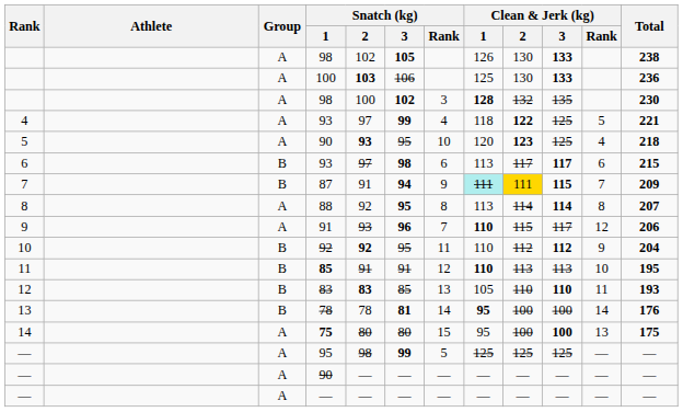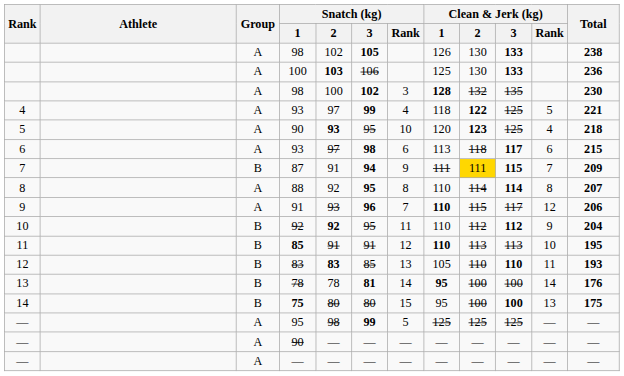6 / 93 | Group: B -> A
6 / 93 | Clean & Jerk (kg) / 2: 117 -> 118
87 | Clean & Jerk (kg) / 1: paleturquoise background -> no background
88 | Clean & Jerk (kg) / 1: 113 -> 110
75 | Group: A -> B
